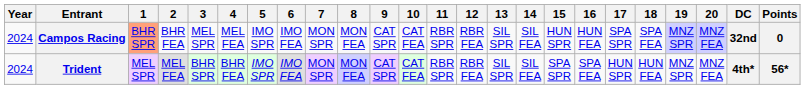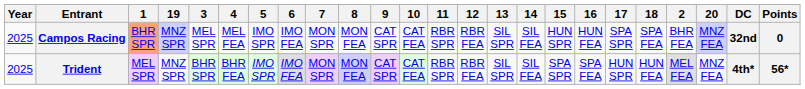columns swapped: 2 <-> 19
Campos Racing | Year: 2024 -> 2025
Trident | Year: 2024 -> 2025
